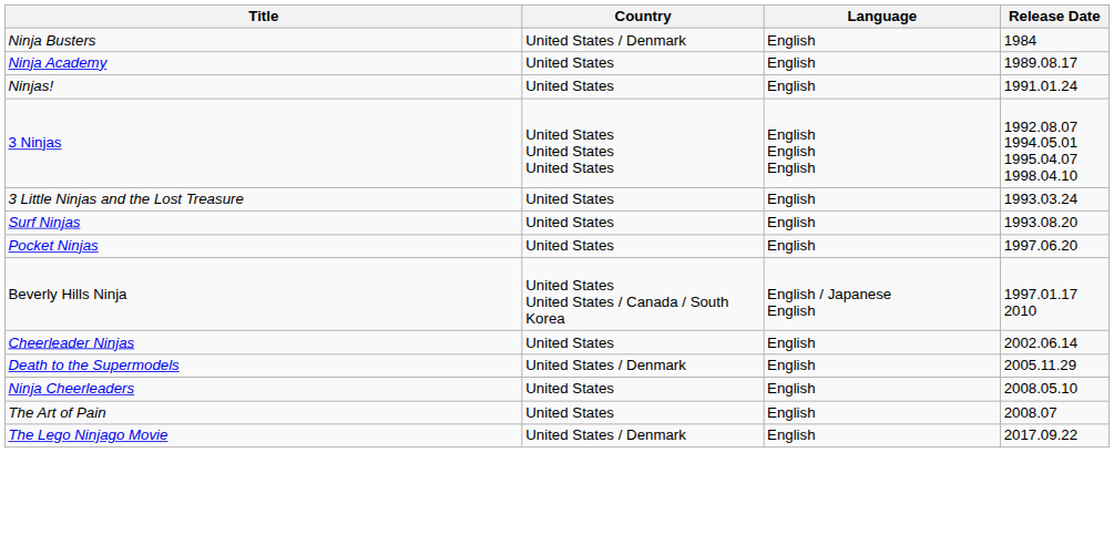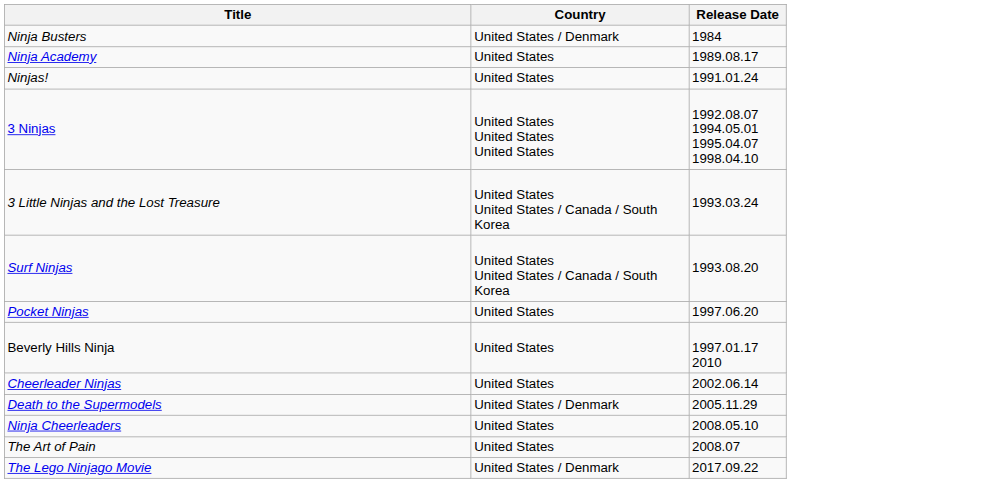- column: Language | English | English | English | English English English | English | English | English | English / Japanese English | English | English | English | English | English
3 Little Ninjas and the Lost Treasure | Country: United States -> United States United States / Canada / South Korea
Surf Ninjas | Country: United States -> United States United States / Canada / South Korea
Beverly Hills Ninja | Country: United States United States / Canada / South Korea -> United States
